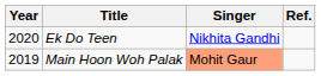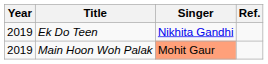Ek Do Teen | Year: 2020 -> 2019
